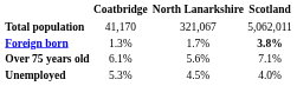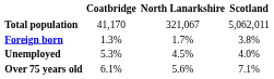Foreign born | Scotland: bold -> normal
rows swapped: Over 75 years old <-> Unemployed
